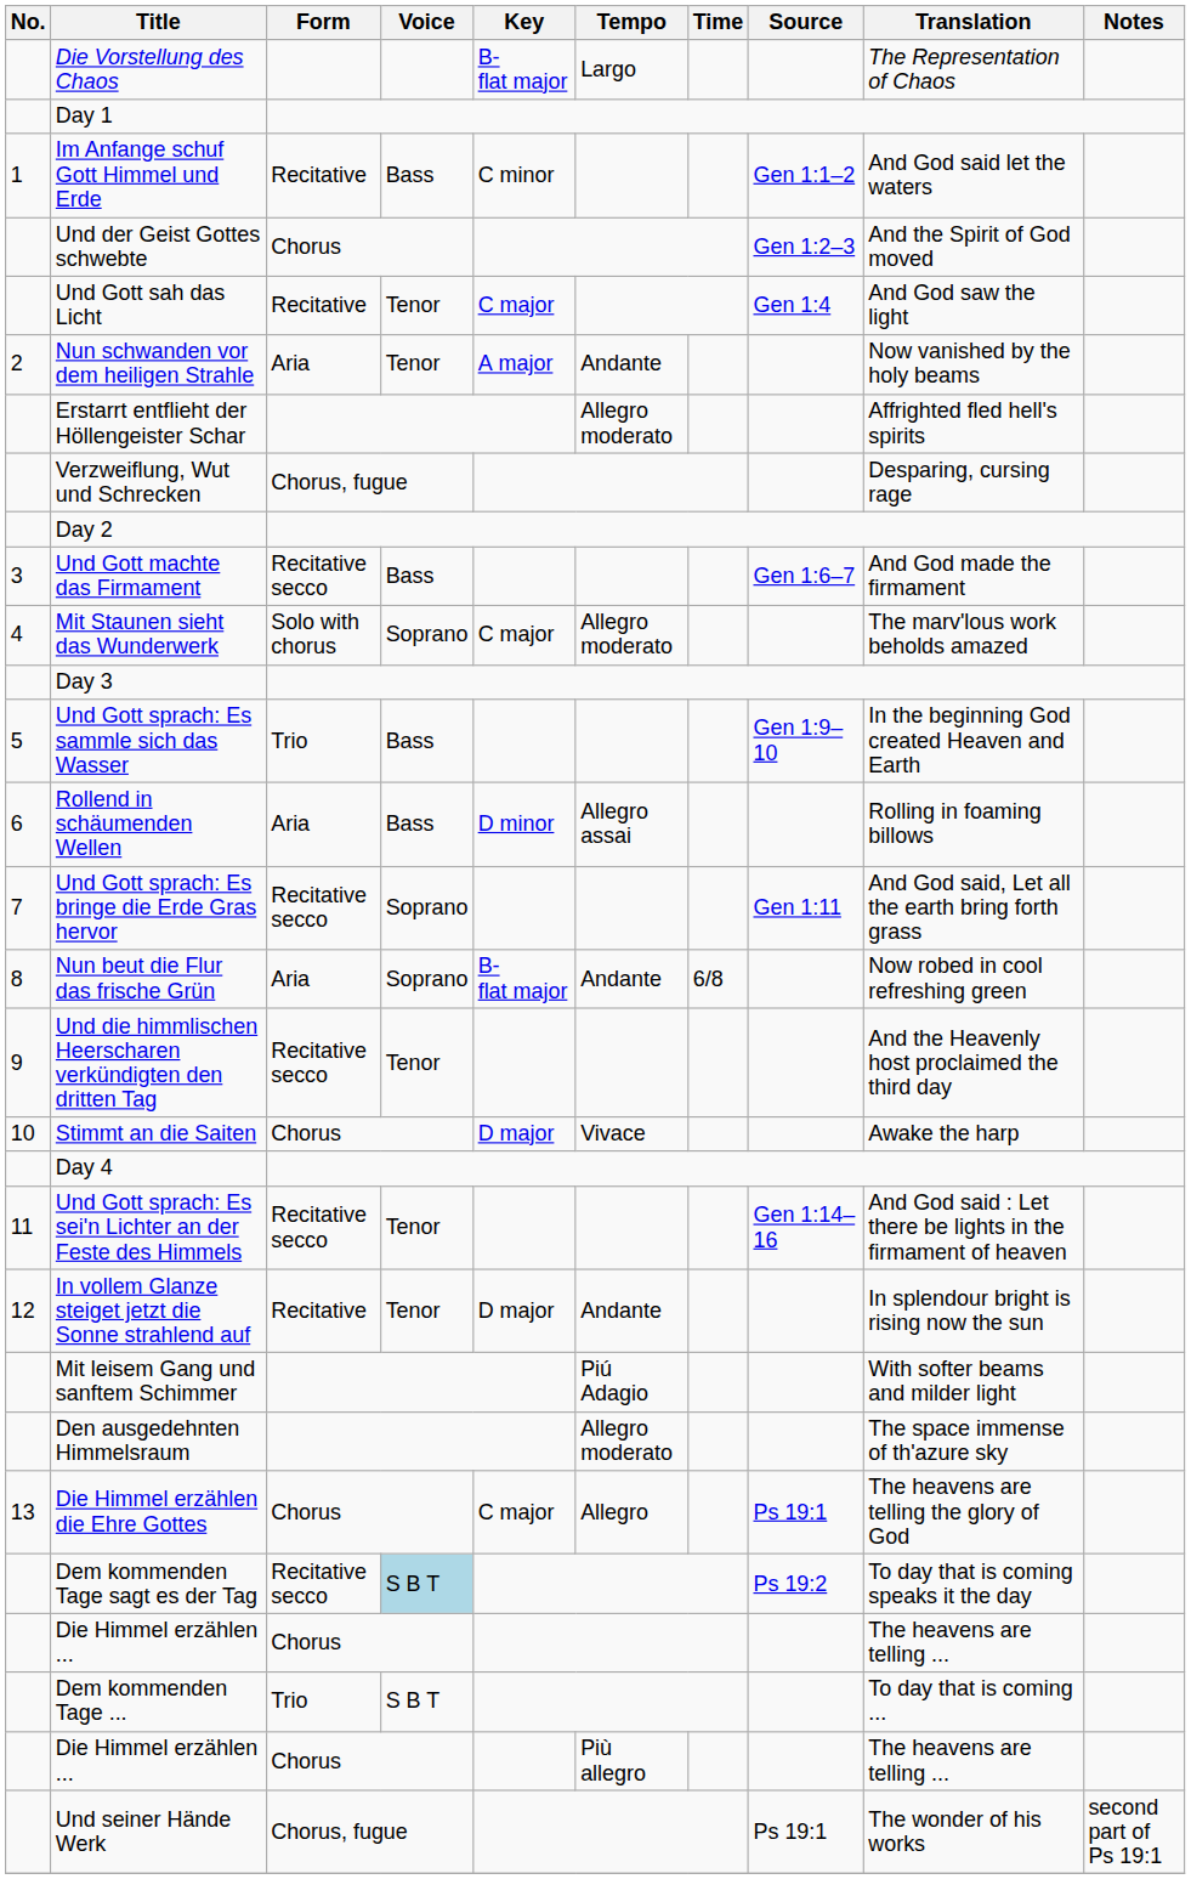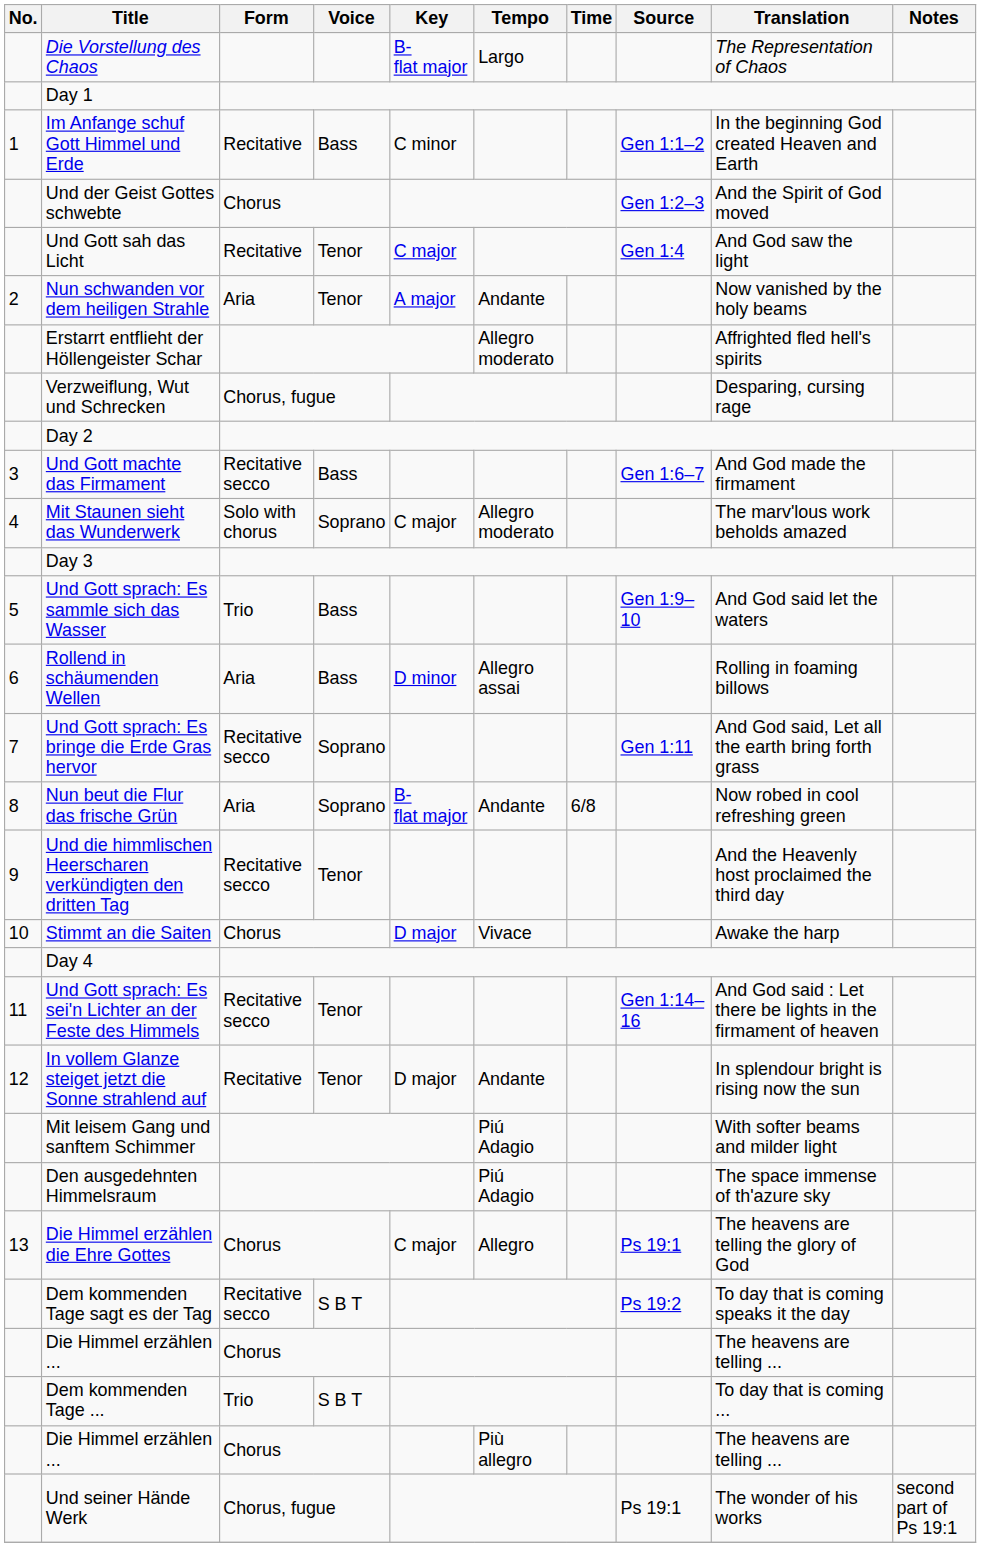Im Anfange schuf Gott Himmel und Erde | Translation: And God said let the waters -> In the beginning God created Heaven and Earth
Und Gott sprach: Es sammle sich das Wasser | Translation: In the beginning God created Heaven and Earth -> And God said let the waters
Den ausgedehnten Himmelsraum | Tempo: Allegro moderato -> Piú Adagio
Dem kommenden Tage sagt es der Tag | Voice: lightblue background -> no background
